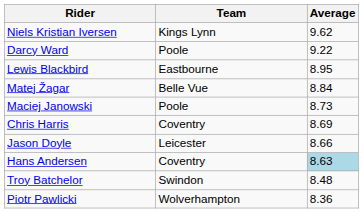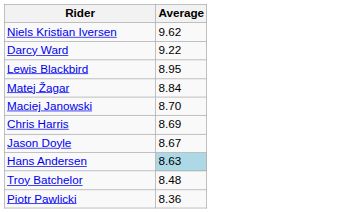- column: Team | Kings Lynn | Poole | Eastbourne | Belle Vue | Poole | Coventry | Leicester | Coventry | Swindon | Wolverhampton
Maciej Janowski | Average: 8.73 -> 8.70
Jason Doyle | Average: 8.66 -> 8.67
